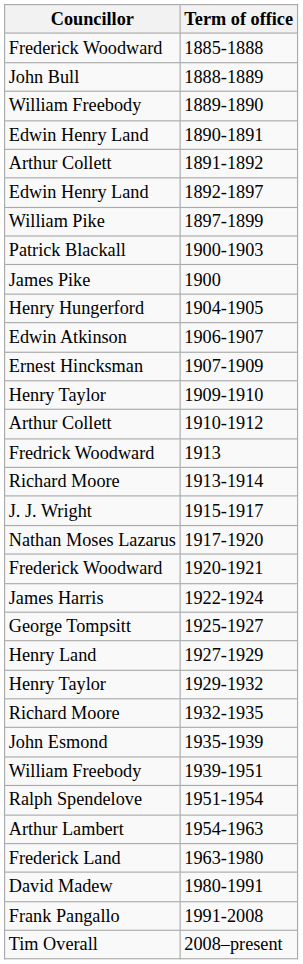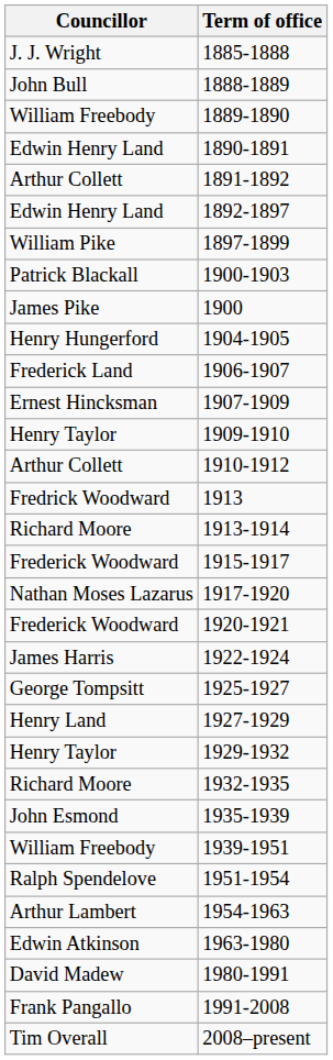1885-1888 | Councillor: Frederick Woodward -> J. J. Wright
1906-1907 | Councillor: Edwin Atkinson -> Frederick Land
1915-1917 | Councillor: J. J. Wright -> Frederick Woodward
1963-1980 | Councillor: Frederick Land -> Edwin Atkinson
